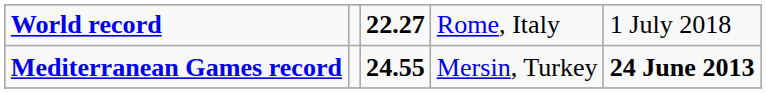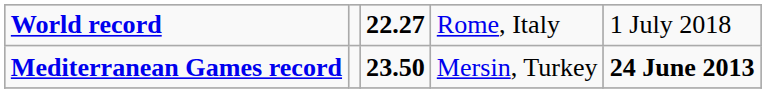Mediterranean Games record | column 3: 24.55 -> 23.50
